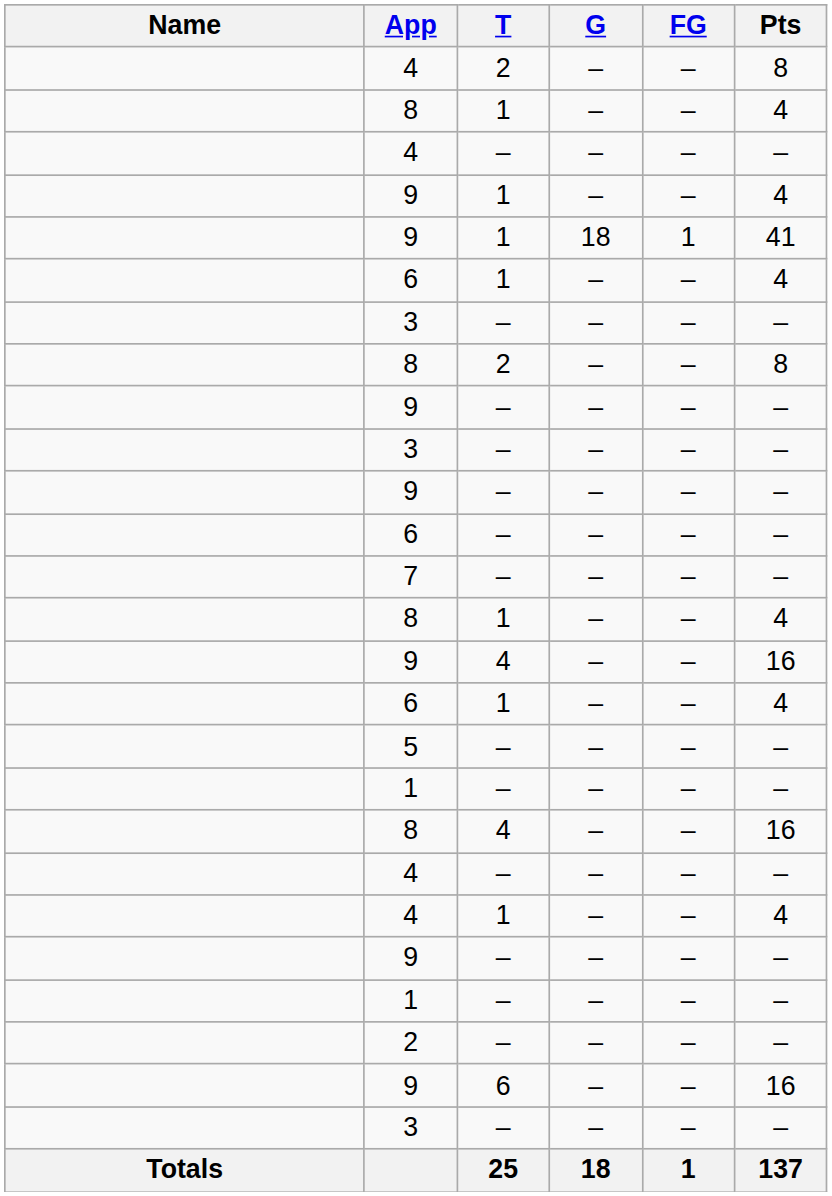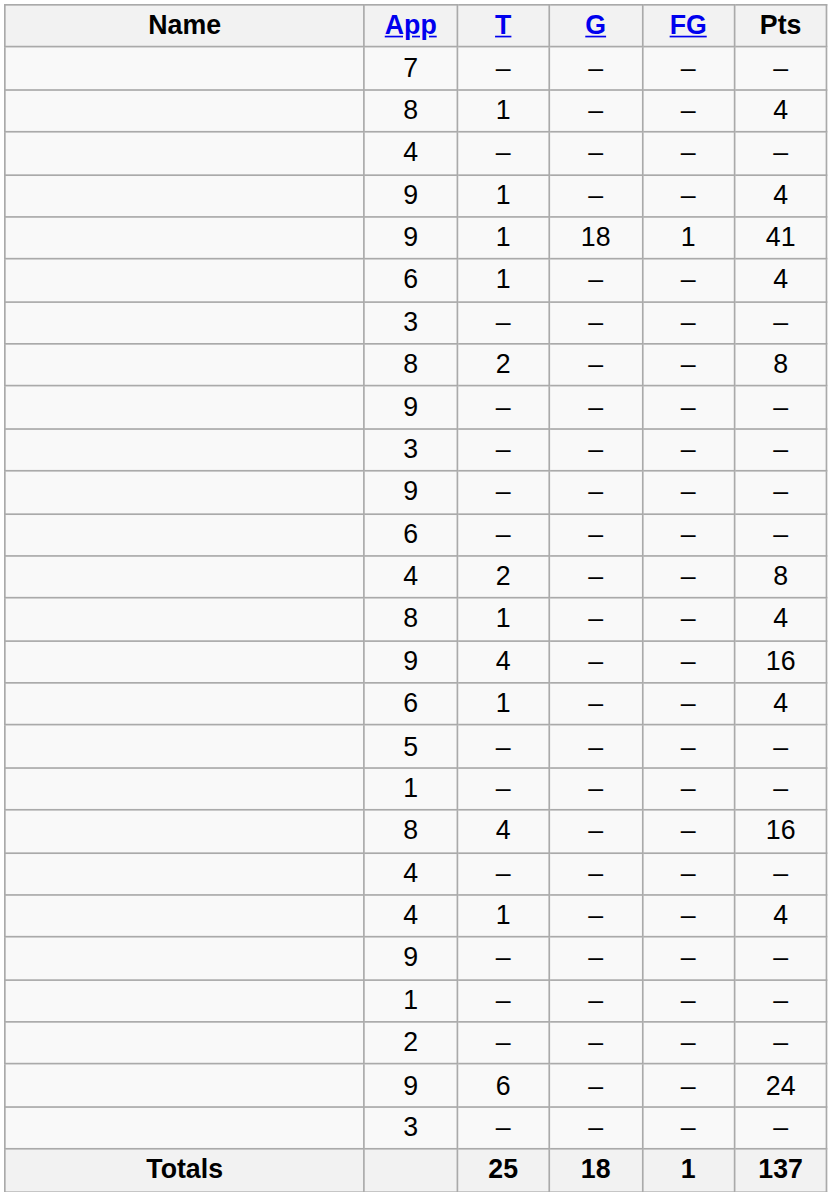rows swapped: 7 <-> 4 / 2
9 / 6 | Pts: 16 -> 24
